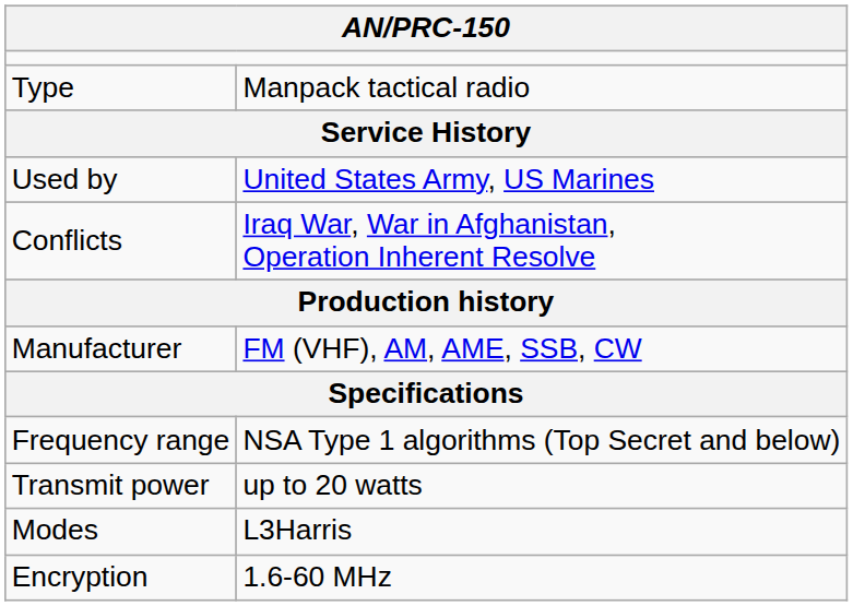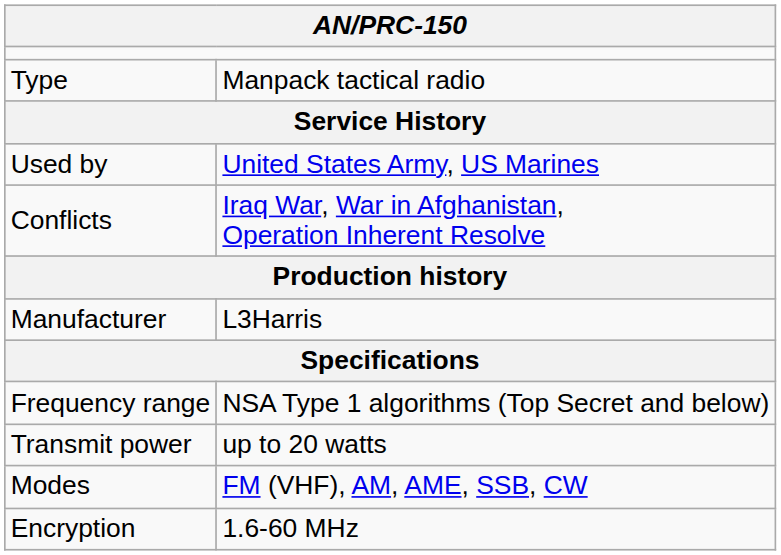Manufacturer | column 2: FM (VHF), AM, AME, SSB, CW -> L3Harris
Modes | column 2: L3Harris -> FM (VHF), AM, AME, SSB, CW
